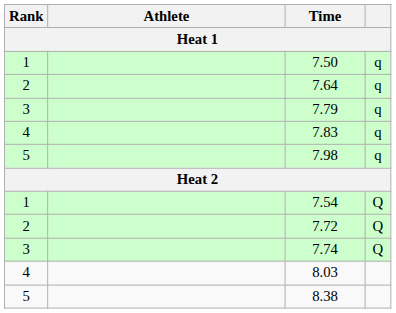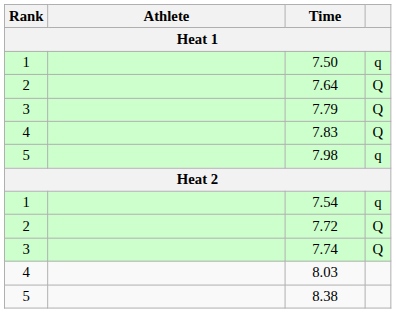7.64 | column 4: q -> Q
7.79 | column 4: q -> Q
7.83 | column 4: q -> Q
7.54 | column 4: Q -> q
